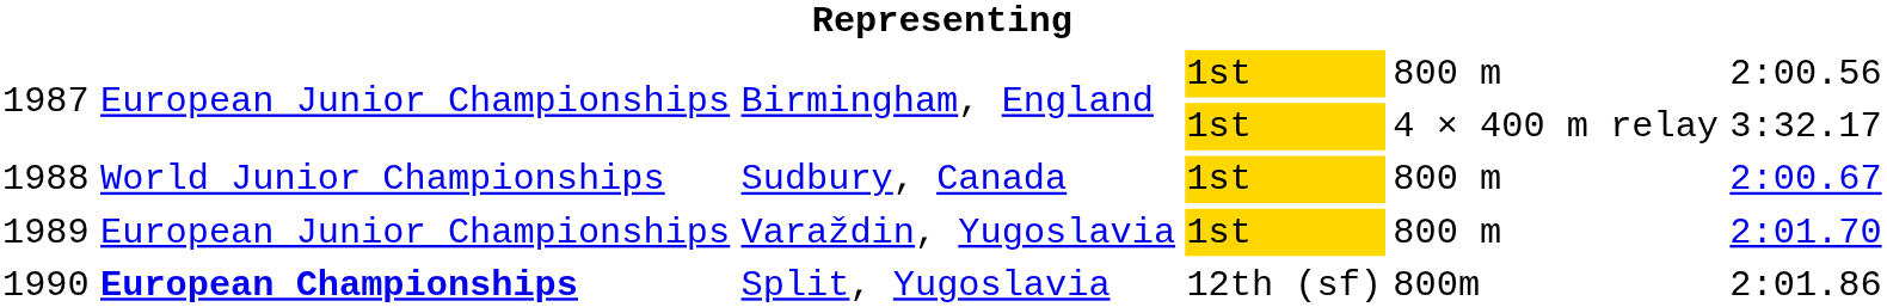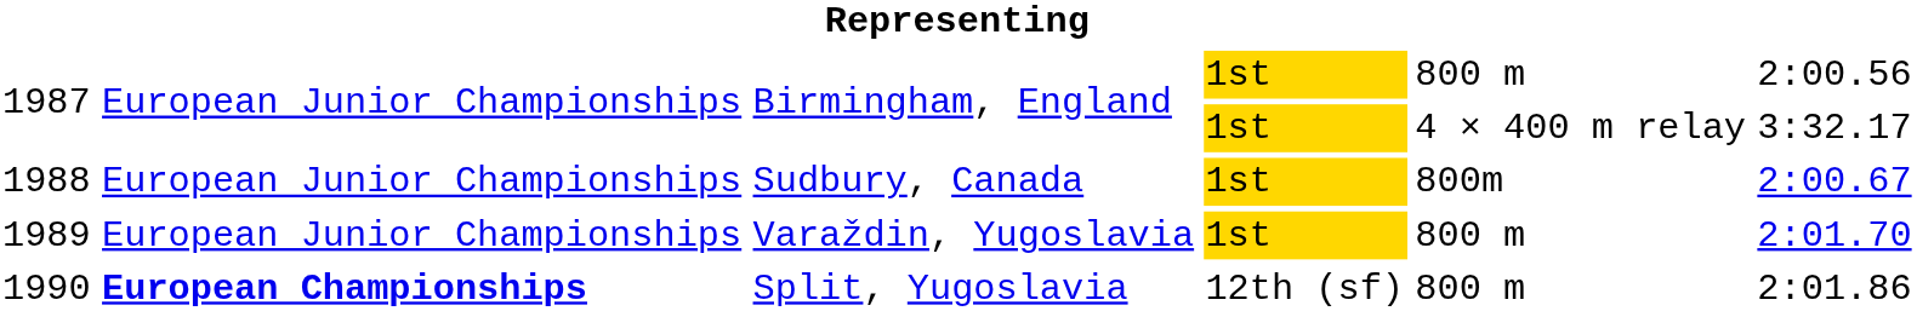1988 | column 2: World Junior Championships -> European Junior Championships
1988 | column 5: 800 m -> 800m
1990 | column 5: 800m -> 800 m
